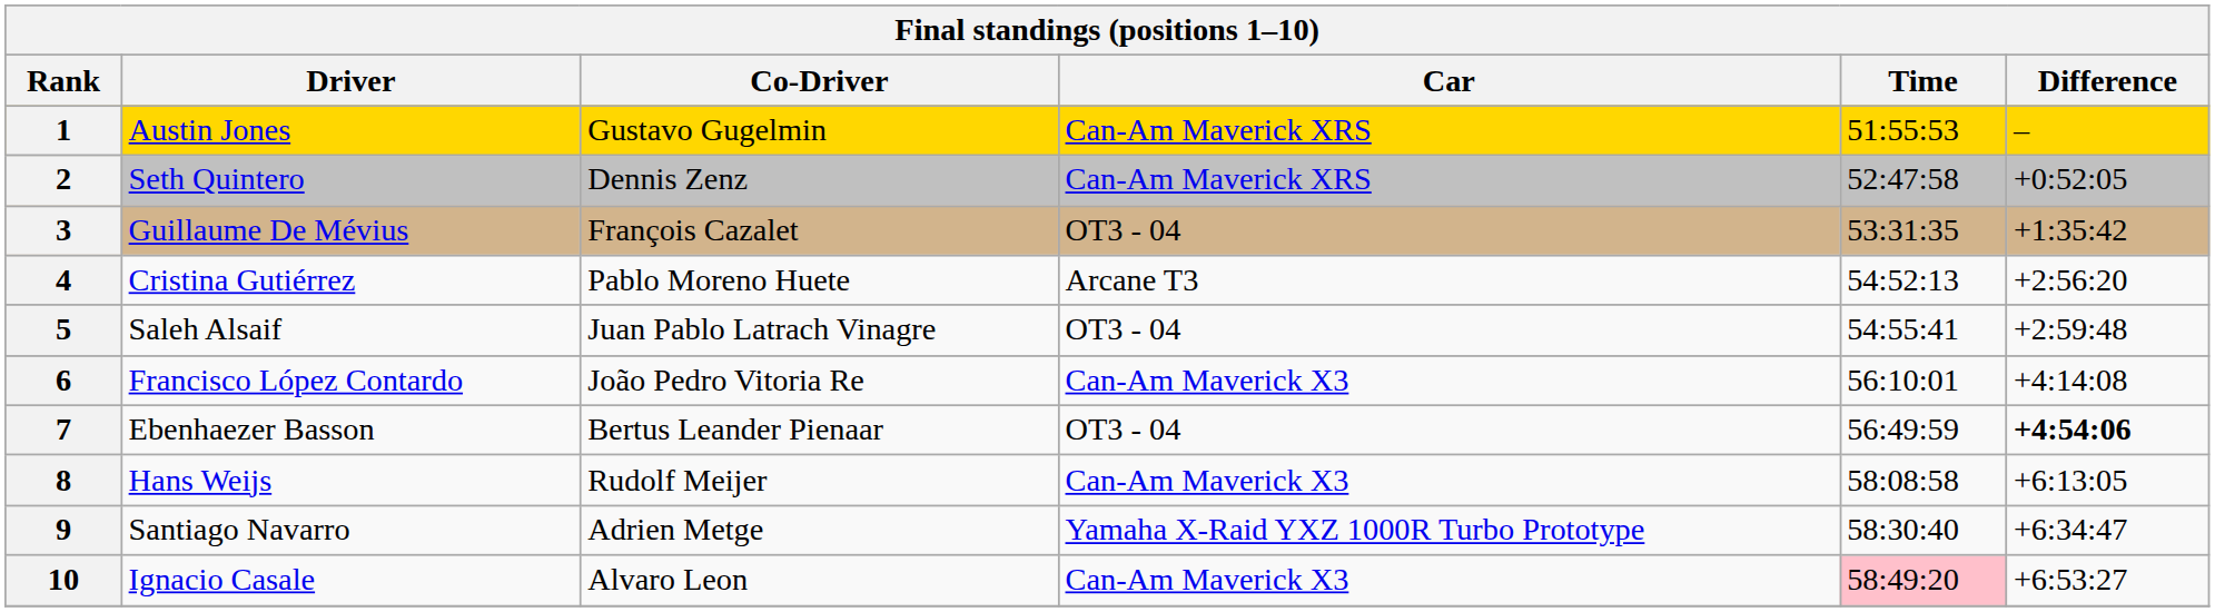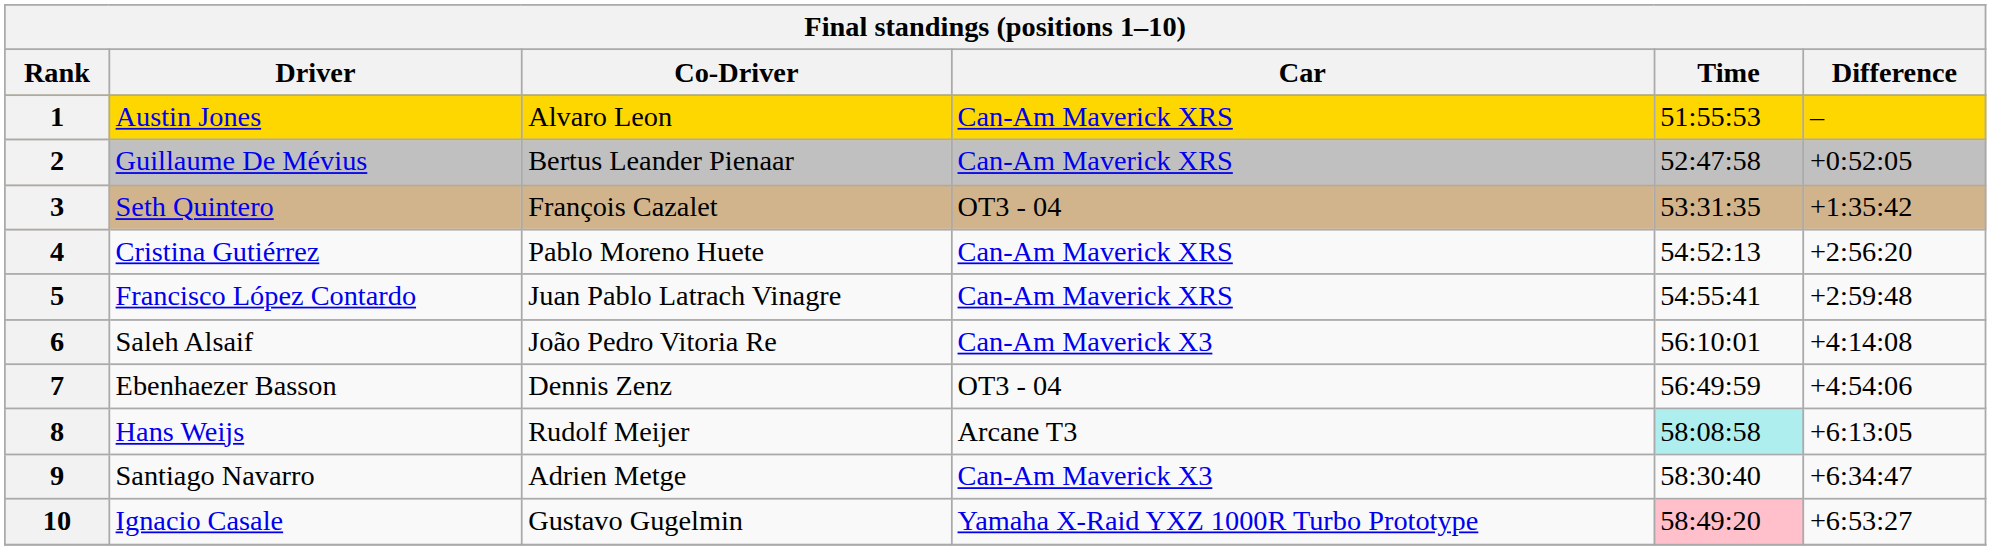1 | Co-Driver: Gustavo Gugelmin -> Alvaro Leon
2 | Driver: Seth Quintero -> Guillaume De Mévius
2 | Co-Driver: Dennis Zenz -> Bertus Leander Pienaar
3 | Driver: Guillaume De Mévius -> Seth Quintero
4 | Car: Arcane T3 -> Can-Am Maverick XRS
5 | Driver: Saleh Alsaif -> Francisco López Contardo
5 | Car: OT3 - 04 -> Can-Am Maverick XRS
6 | Driver: Francisco López Contardo -> Saleh Alsaif
7 | Co-Driver: Bertus Leander Pienaar -> Dennis Zenz
7 | Difference: bold -> normal
8 | Car: Can-Am Maverick X3 -> Arcane T3
8 | Time: no background -> paleturquoise background
9 | Car: Yamaha X-Raid YXZ 1000R Turbo Prototype -> Can-Am Maverick X3
10 | Co-Driver: Alvaro Leon -> Gustavo Gugelmin
10 | Car: Can-Am Maverick X3 -> Yamaha X-Raid YXZ 1000R Turbo Prototype
